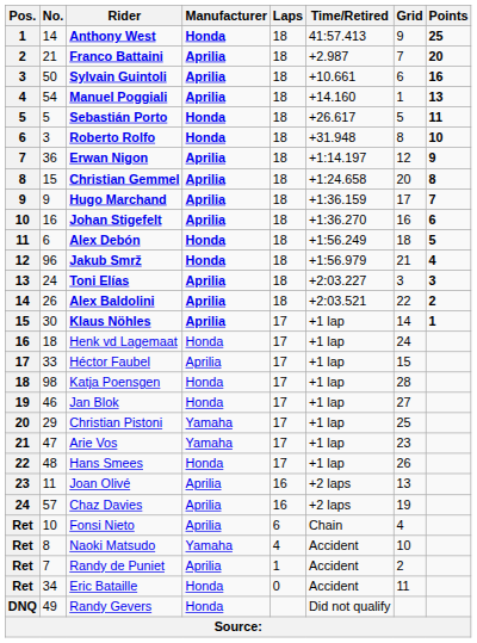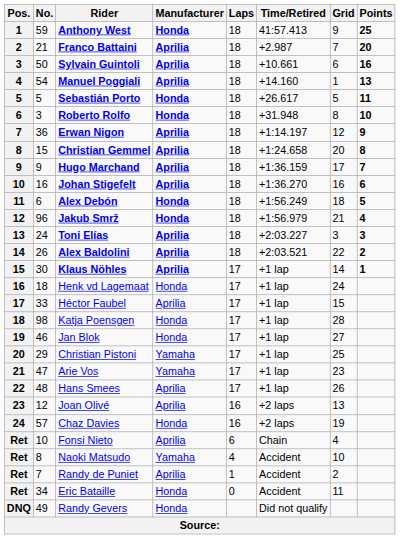Anthony West | No.: 14 -> 59
Hans Smees | Manufacturer: Honda -> Aprilia
Joan Olivé | No.: 11 -> 12
Chaz Davies | Manufacturer: Aprilia -> Honda
